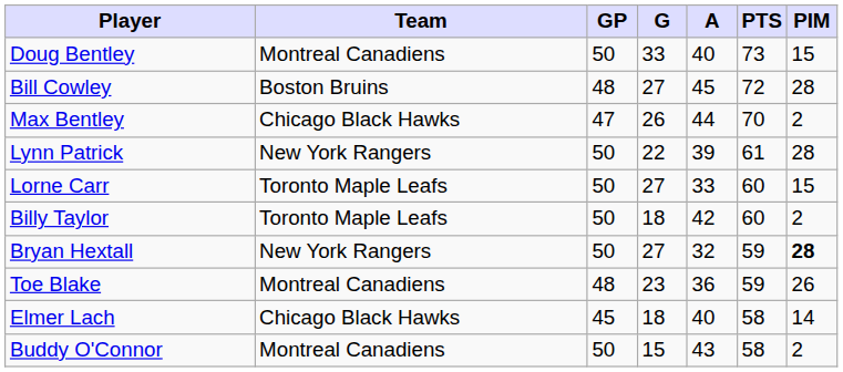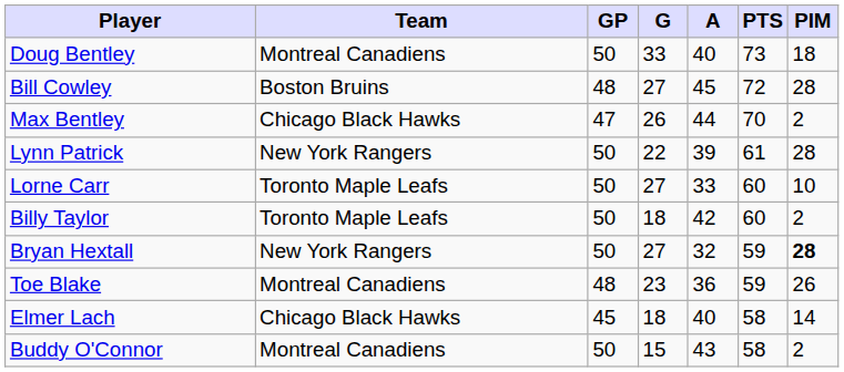Doug Bentley | PIM: 15 -> 18
Lorne Carr | PIM: 15 -> 10
